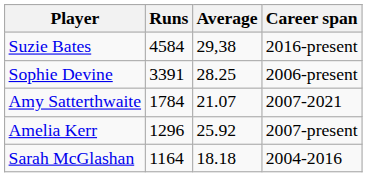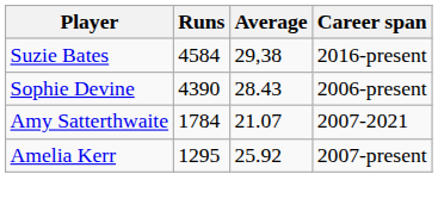Sophie Devine | Runs: 3391 -> 4390
Sophie Devine | Average: 28.25 -> 28.43
Amelia Kerr | Runs: 1296 -> 1295
- row: Sarah McGlashan | 1164 | 18.18 | 2004-2016
